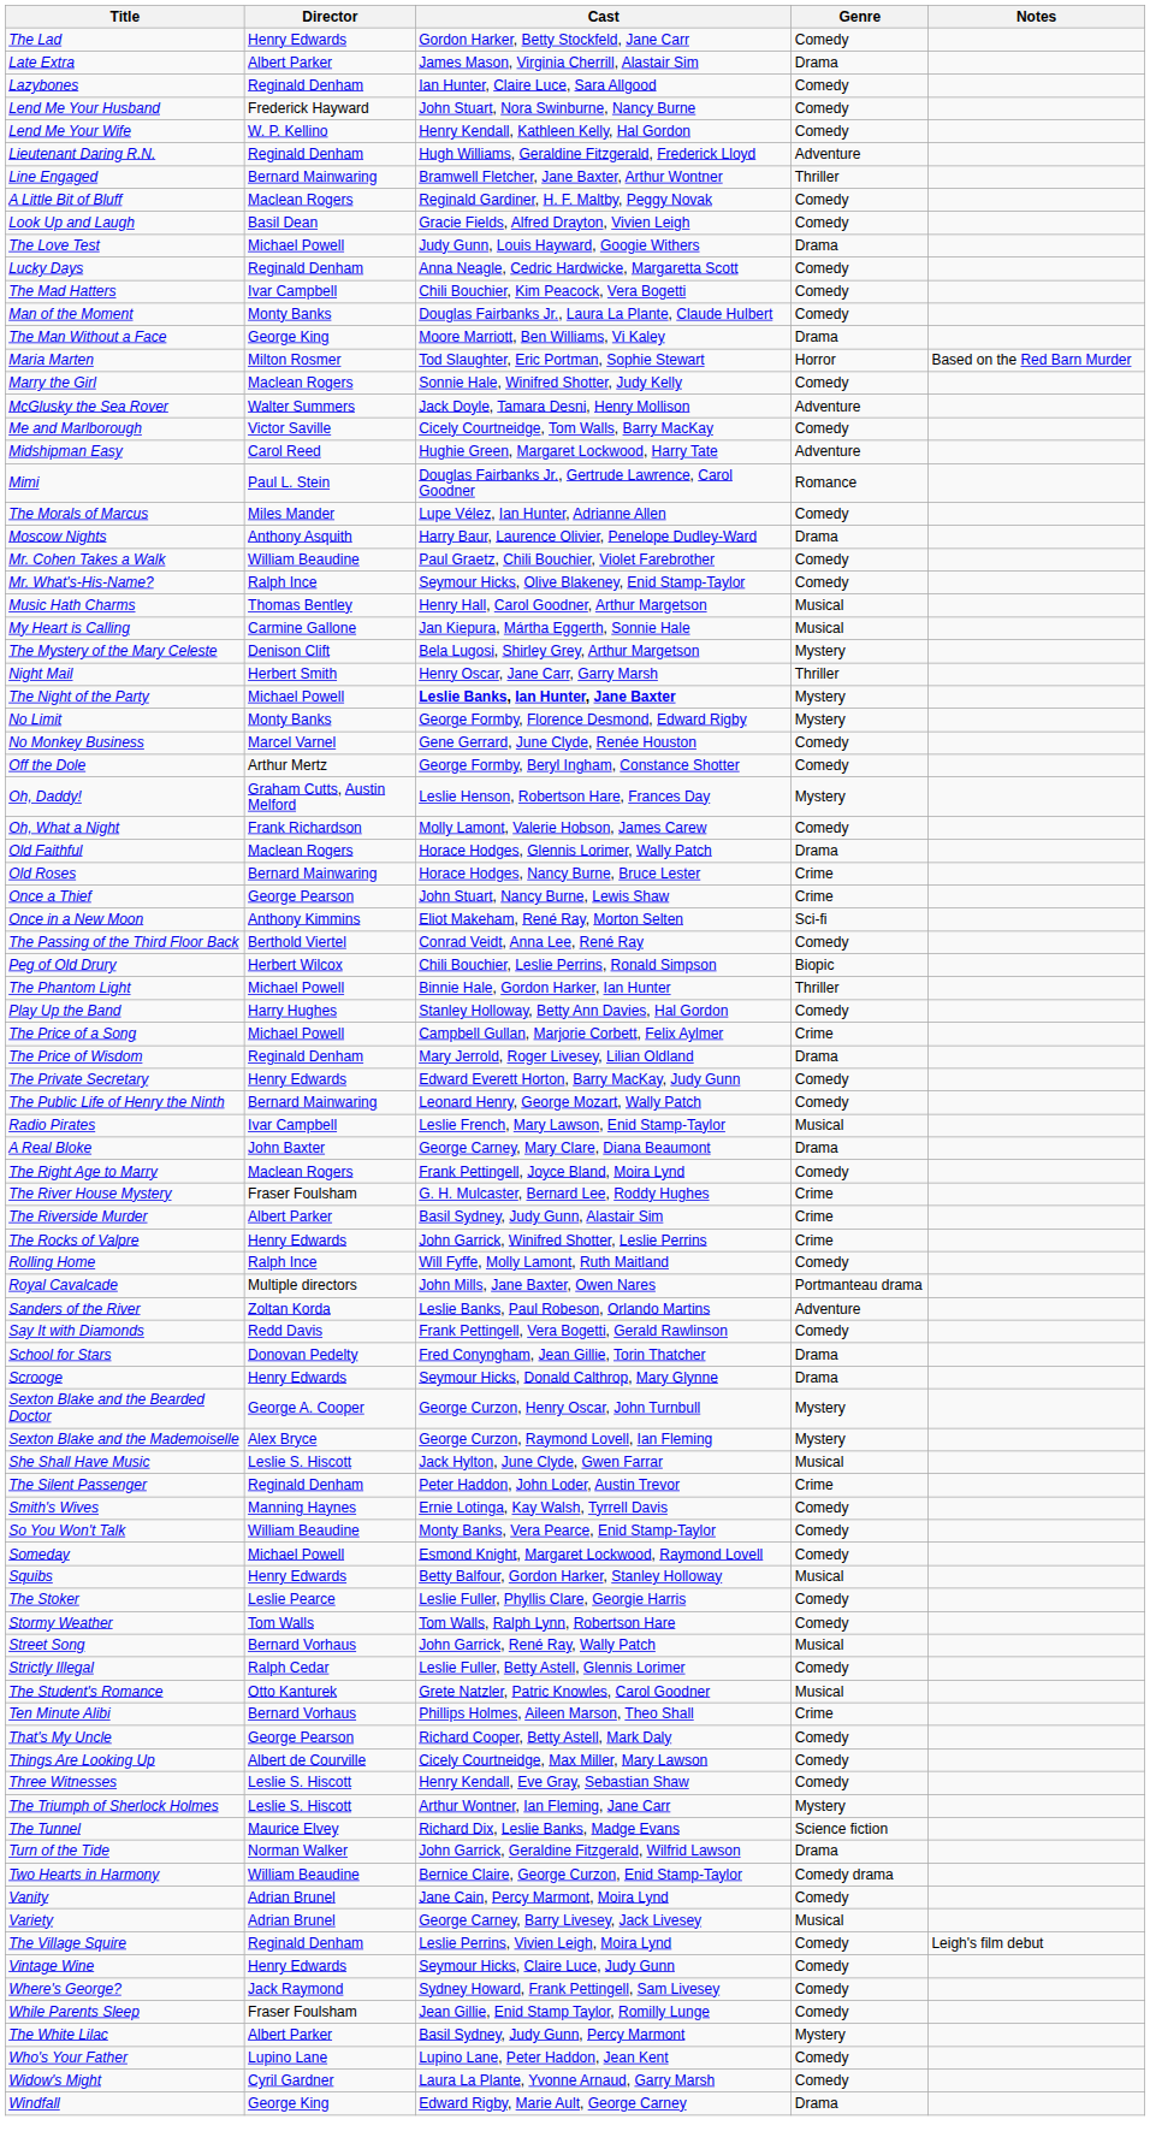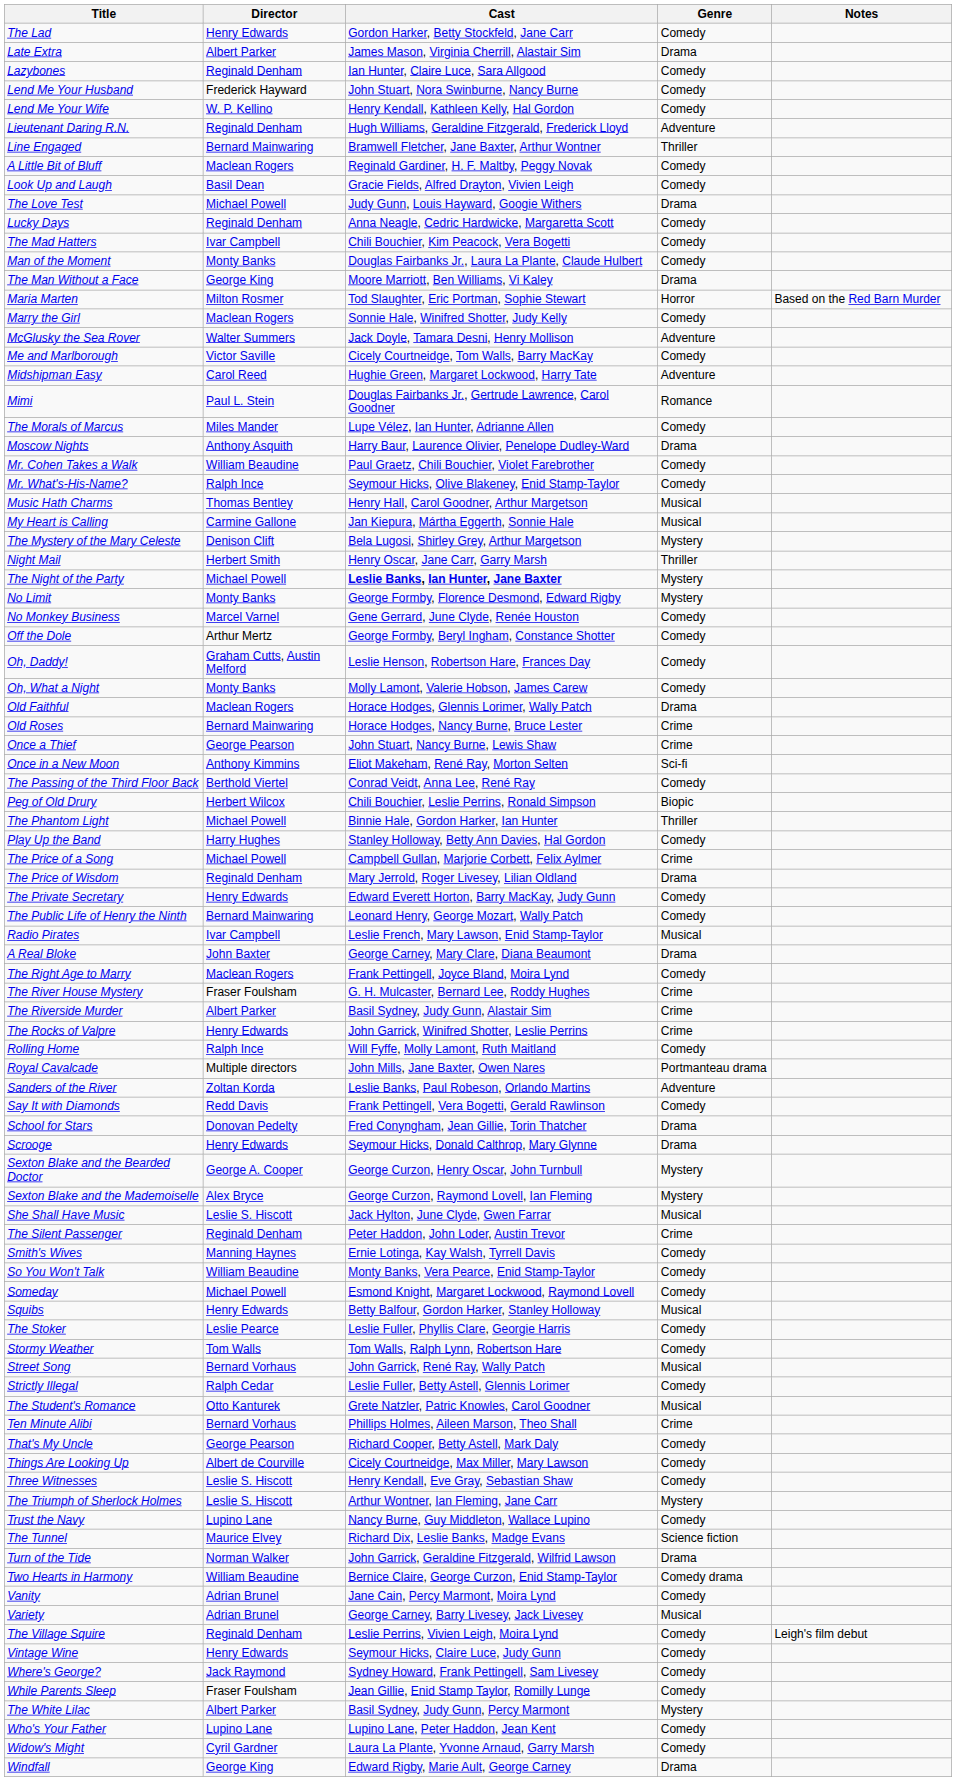Oh, Daddy! | Genre: Mystery -> Comedy
Oh, What a Night | Director: Frank Richardson -> Monty Banks
+ row: Trust the Navy | Lupino Lane | Nancy Burne, Guy Middleton, Wallace Lupino | Comedy
